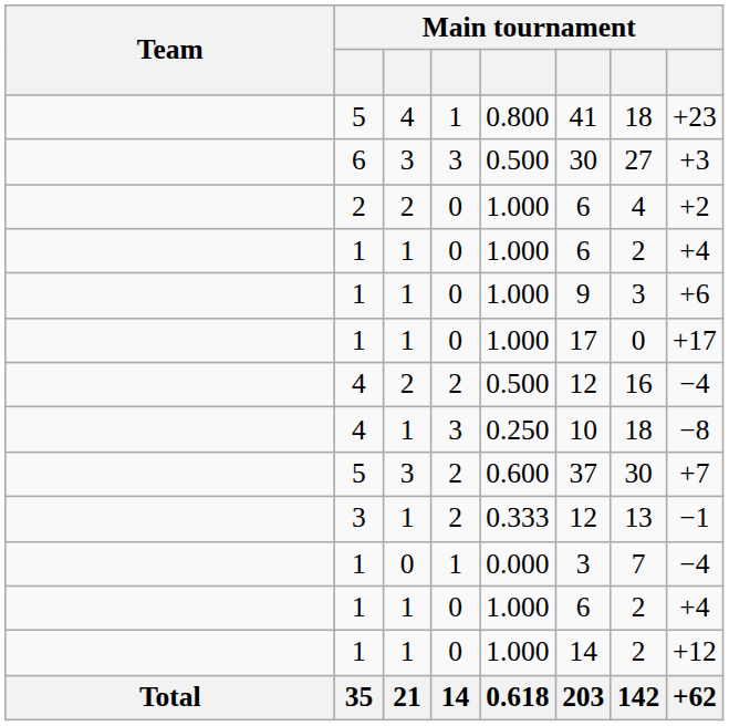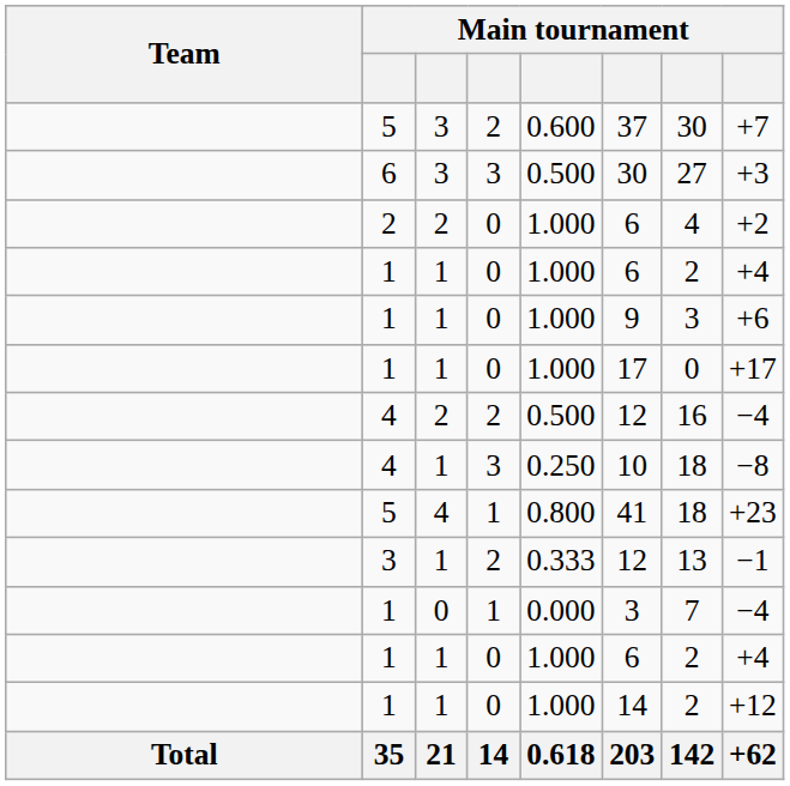rows swapped: 5 / 4 <-> 5 / 3
